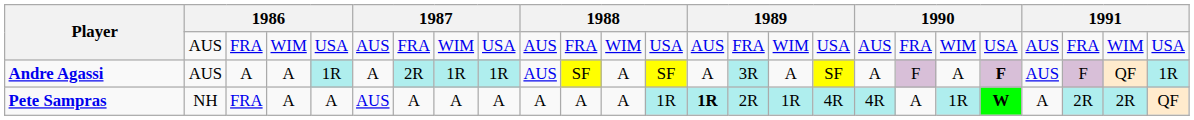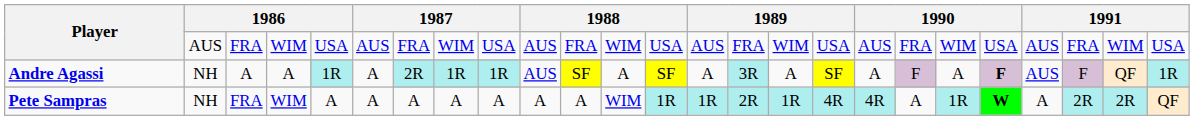Andre Agassi | column 2: AUS -> NH
Pete Sampras | column 4: A -> WIM
Pete Sampras | column 6: AUS -> A
Pete Sampras | column 12: A -> WIM
Pete Sampras | column 14: bold -> normal
